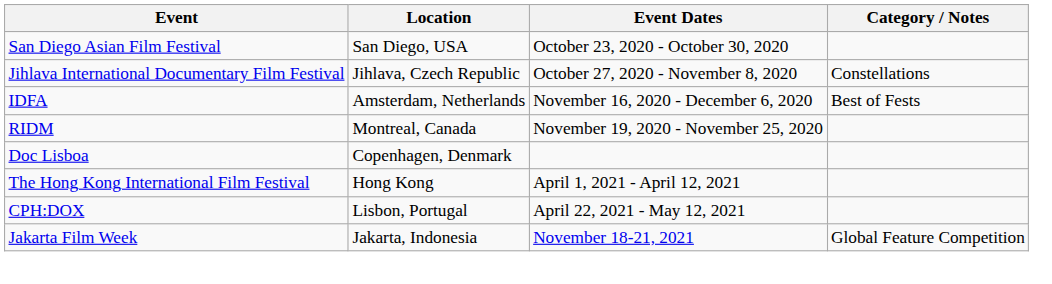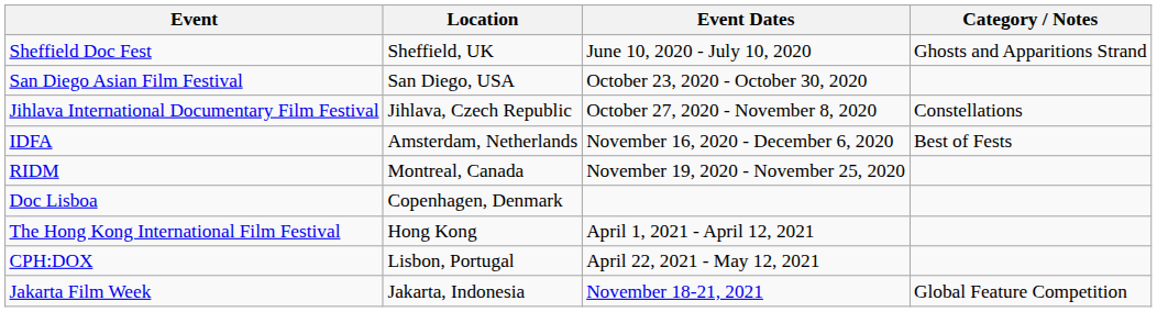+ row: Sheffield Doc Fest | Sheffield, UK | June 10, 2020 - July 10, 2020 | Ghosts and Apparitions Strand
